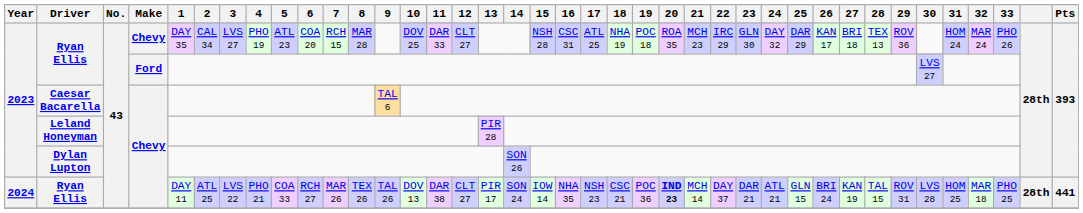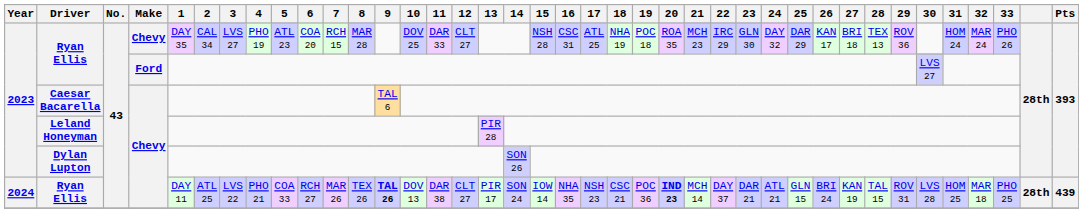2024 / Ryan Ellis | 9: normal -> bold
2024 / Ryan Ellis | Pts: 441 -> 439
